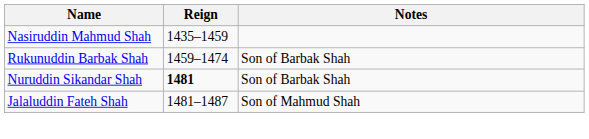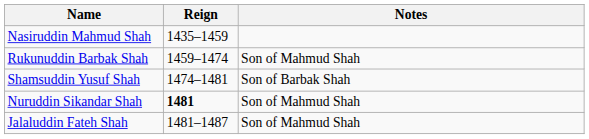Rukunuddin Barbak Shah | Notes: Son of Barbak Shah -> Son of Mahmud Shah
+ row: Shamsuddin Yusuf Shah | 1474–1481 | Son of Barbak Shah
Nuruddin Sikandar Shah | Notes: Son of Barbak Shah -> Son of Mahmud Shah
